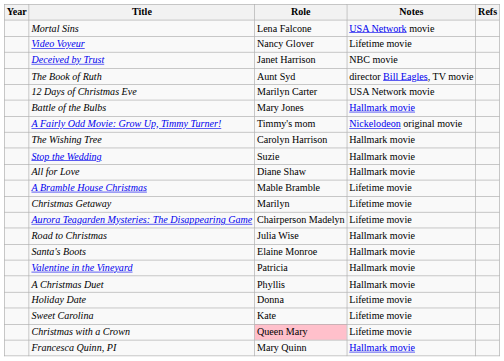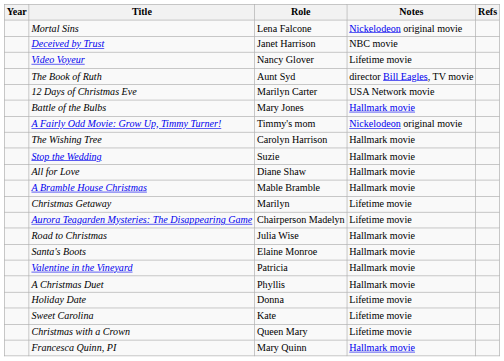Mortal Sins | Notes: USA Network movie -> Nickelodeon original movie
rows swapped: Deceived by Trust <-> Video Voyeur
A Bramble House Christmas | Notes: Lifetime movie -> Hallmark movie
Christmas with a Crown | Role: pink background -> no background
